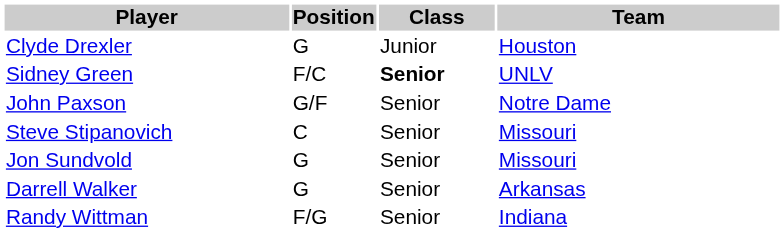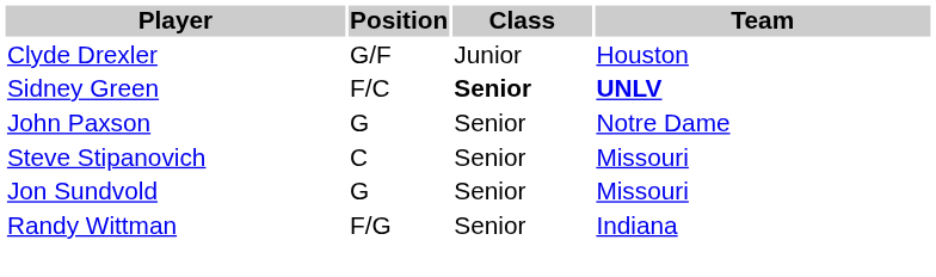Clyde Drexler | Position: G -> G/F
Sidney Green | Team: normal -> bold
John Paxson | Position: G/F -> G
- row: Darrell Walker | G | Senior | Arkansas
